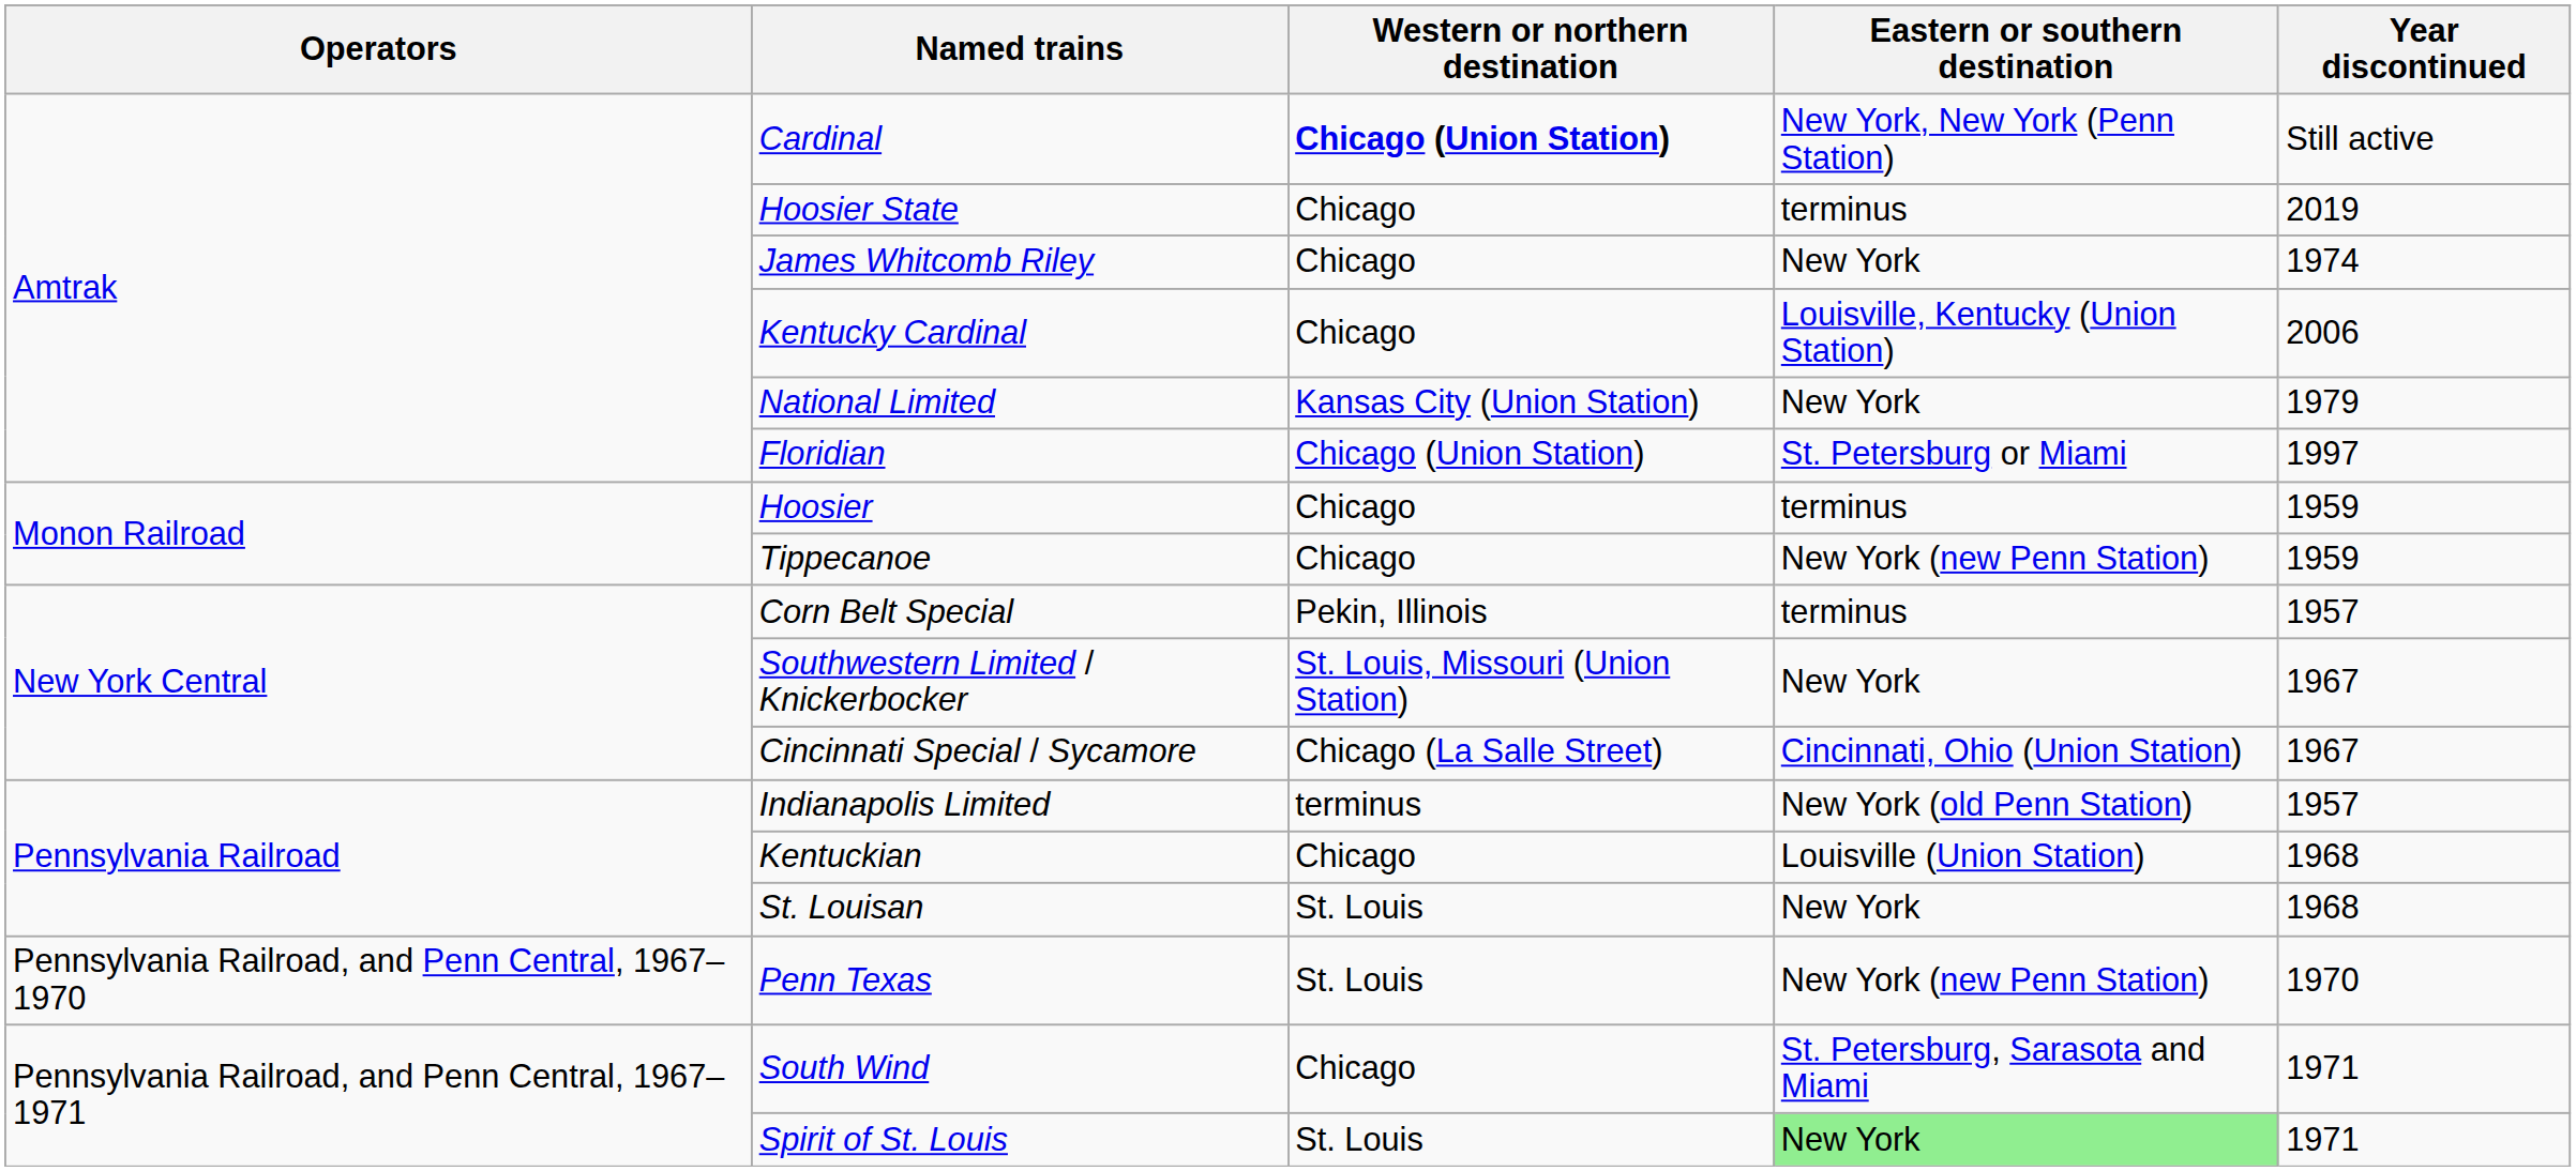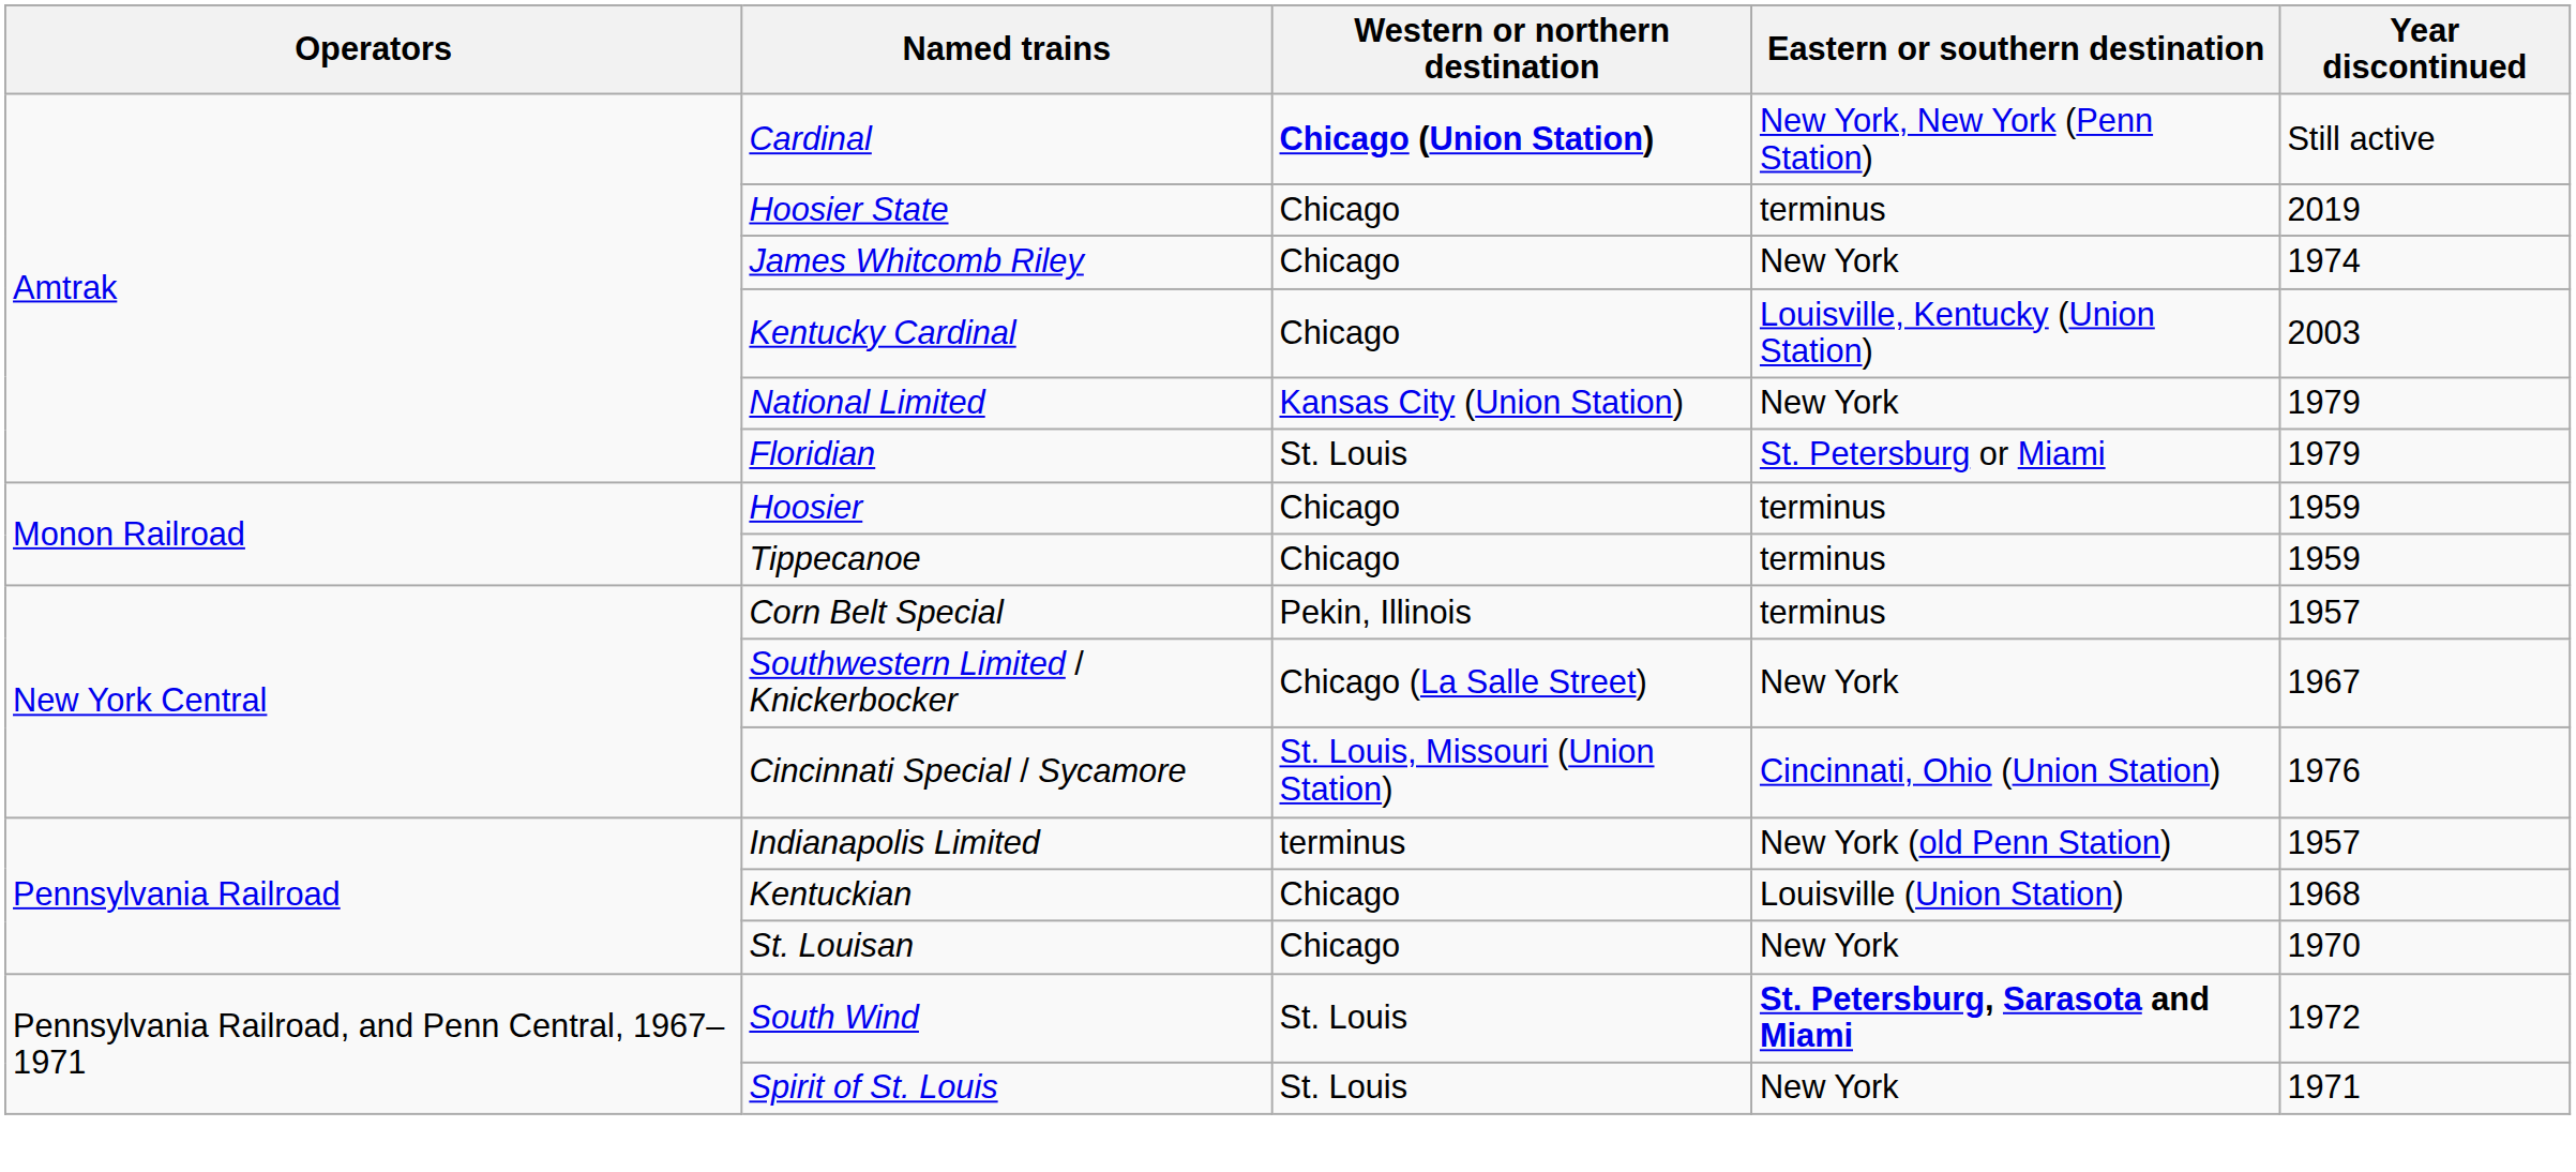Kentucky Cardinal | Year discontinued: 2006 -> 2003
Floridian | Western or northern destination: Chicago (Union Station) -> St. Louis
Floridian | Year discontinued: 1997 -> 1979
Tippecanoe | Eastern or southern destination: New York (new Penn Station) -> terminus
Southwestern Limited / Knickerbocker | Western or northern destination: St. Louis, Missouri (Union Station) -> Chicago (La Salle Street)
Cincinnati Special / Sycamore | Western or northern destination: Chicago (La Salle Street) -> St. Louis, Missouri (Union Station)
Cincinnati Special / Sycamore | Year discontinued: 1967 -> 1976
St. Louisan | Western or northern destination: St. Louis -> Chicago
St. Louisan | Year discontinued: 1968 -> 1970
- row: Pennsylvania Railroad, and Penn Central, 1967–1970 | Penn Texas | St. Louis | New York (new Penn Station) | 1970
South Wind | Western or northern destination: Chicago -> St. Louis
South Wind | Eastern or southern destination: normal -> bold
South Wind | Year discontinued: 1971 -> 1972
Spirit of St. Louis | Eastern or southern destination: lightgreen background -> no background
